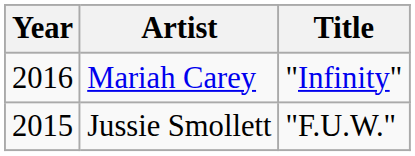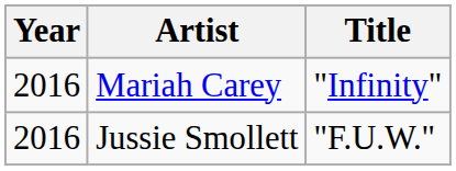Jussie Smollett | Year: 2015 -> 2016
